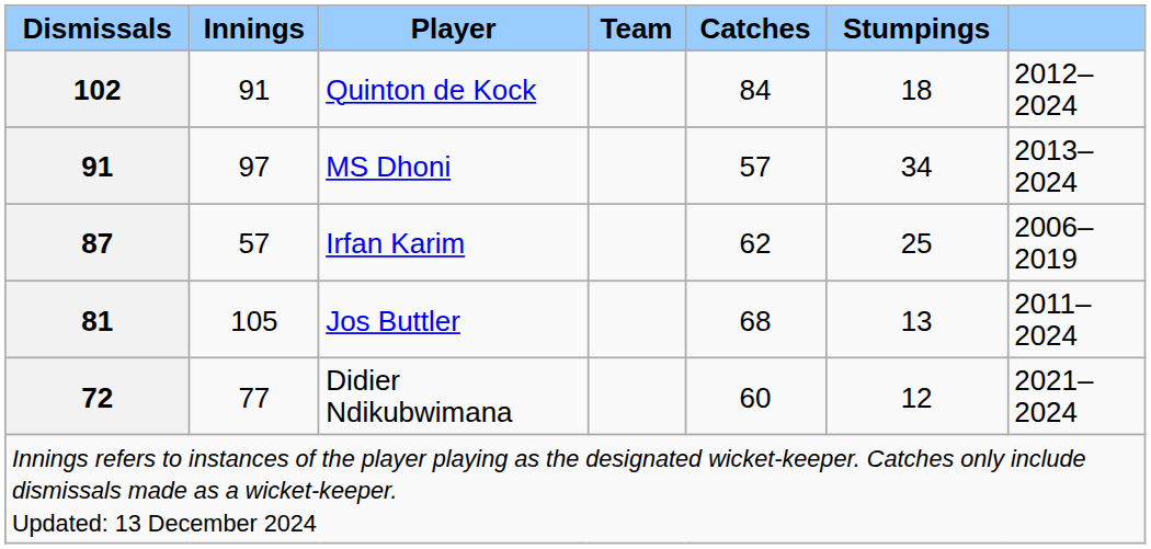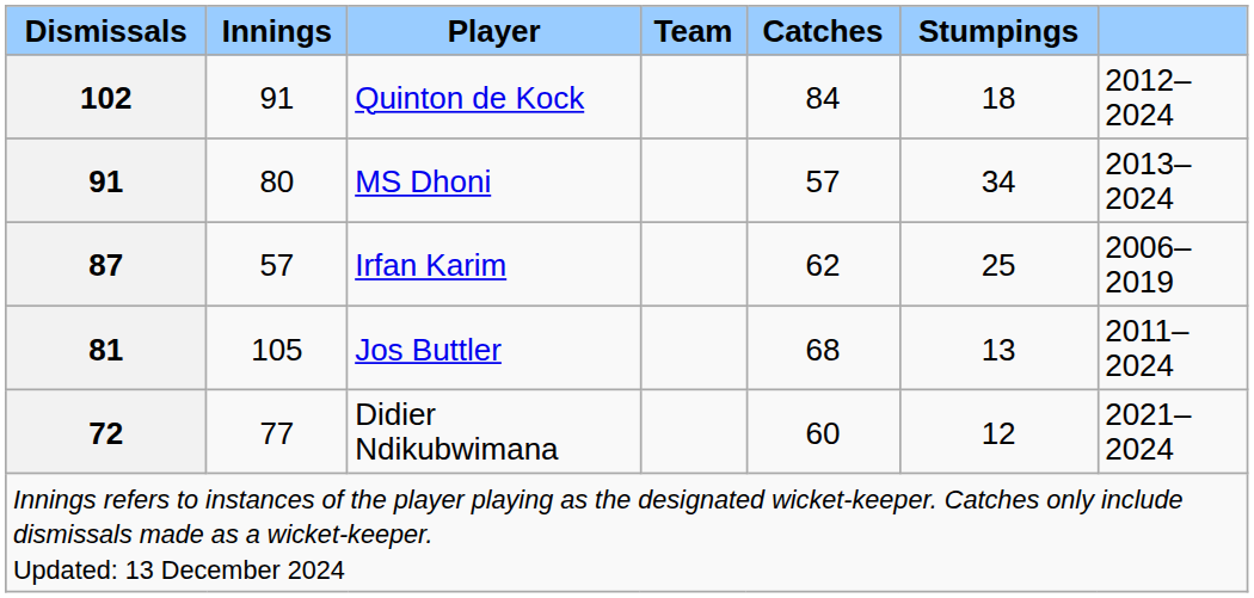MS Dhoni | Innings: 97 -> 80
